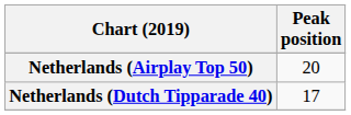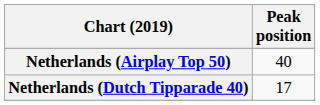Netherlands (Airplay Top 50) | Peak position: 20 -> 40
